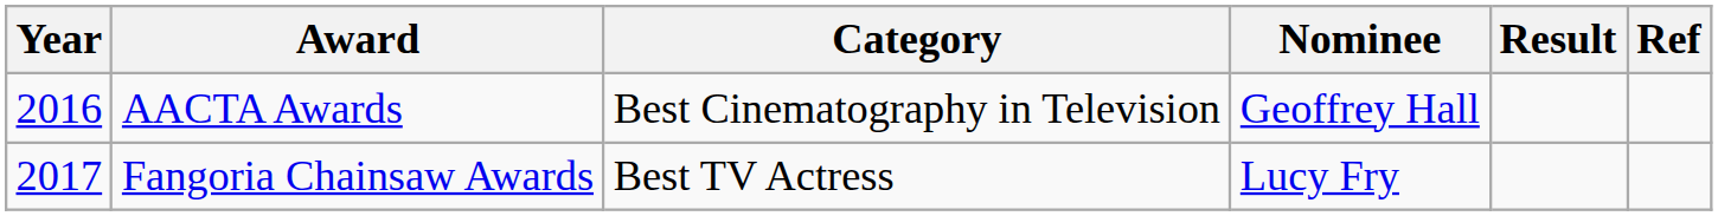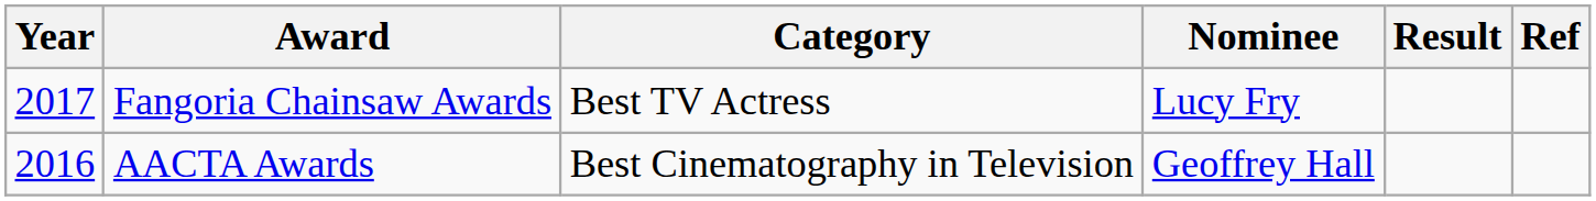rows swapped: AACTA Awards <-> Fangoria Chainsaw Awards
